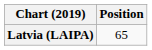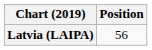Latvia (LAIPA) | Position: 65 -> 56
